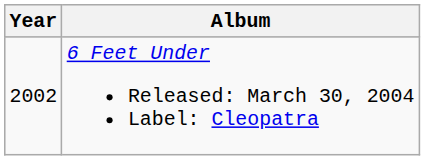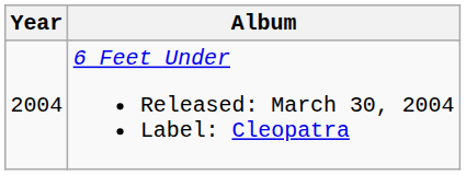6 Feet Under Released: March 30, 2004 Label: Cleopatra | Year: 2002 -> 2004
